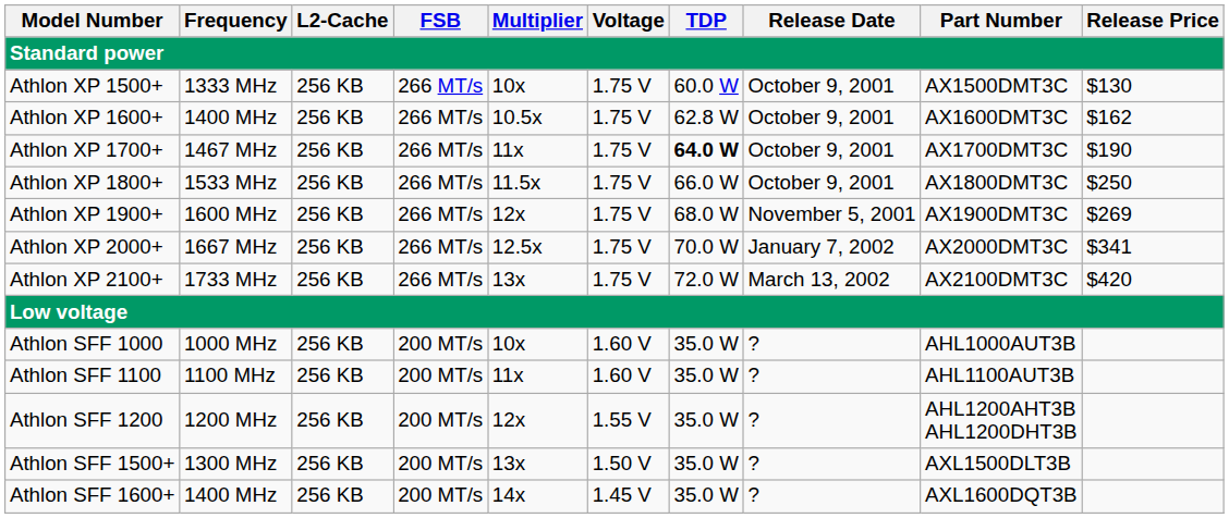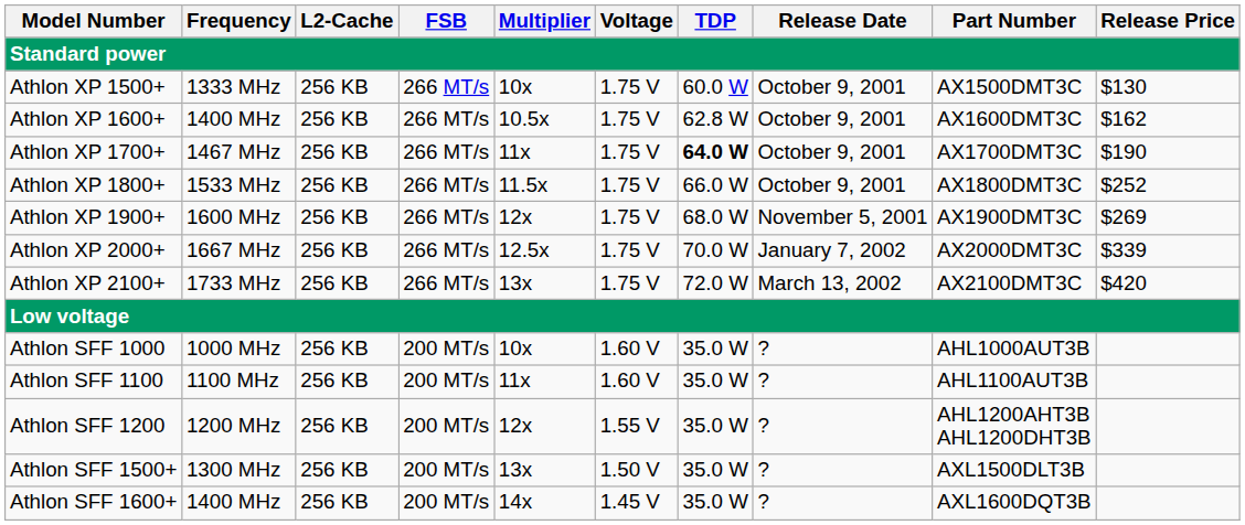Athlon XP 1800+ | Release Price: $250 -> $252
Athlon XP 2000+ | Release Price: $341 -> $339
